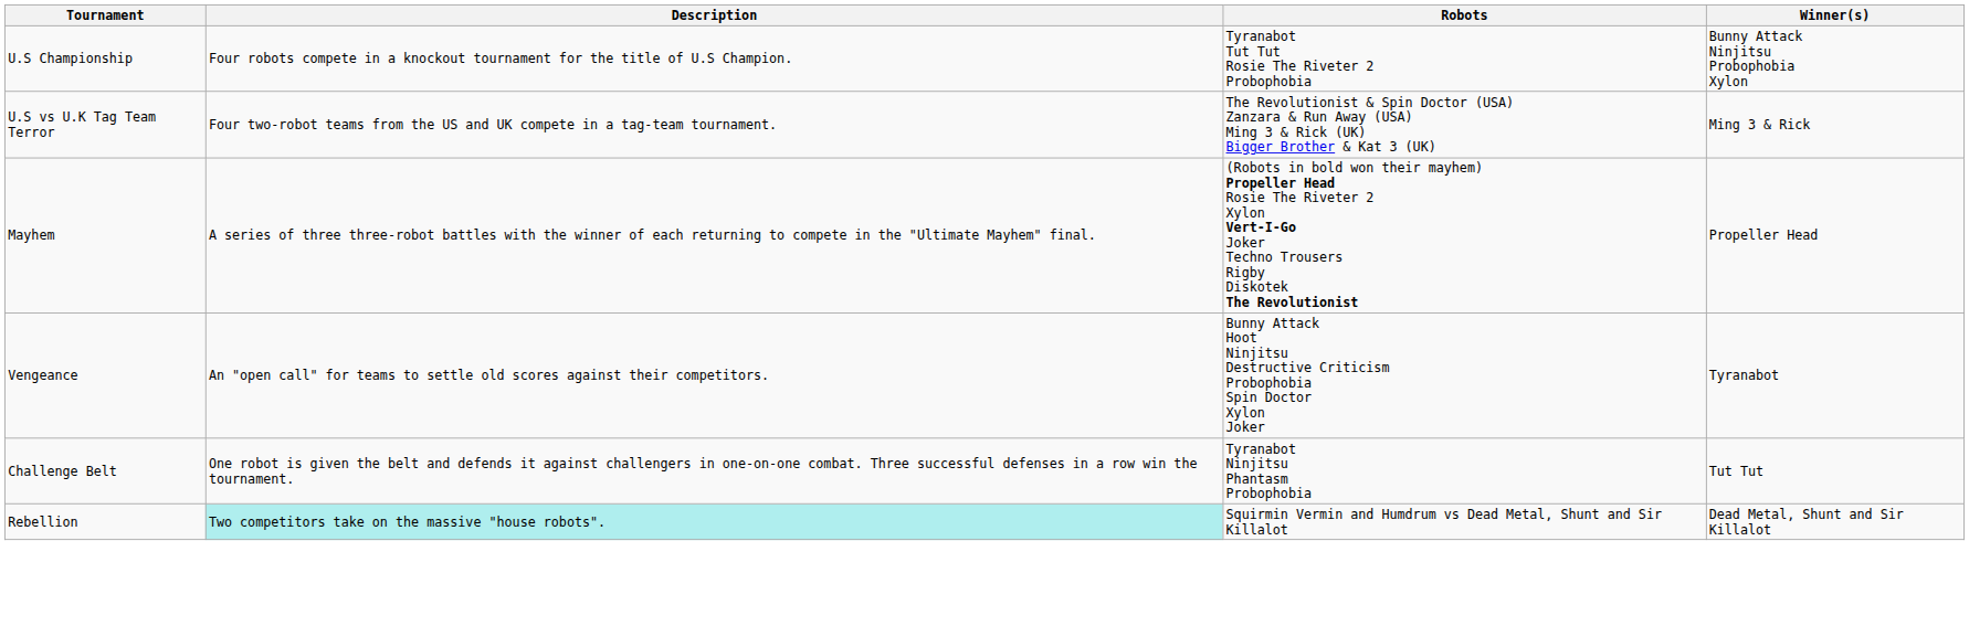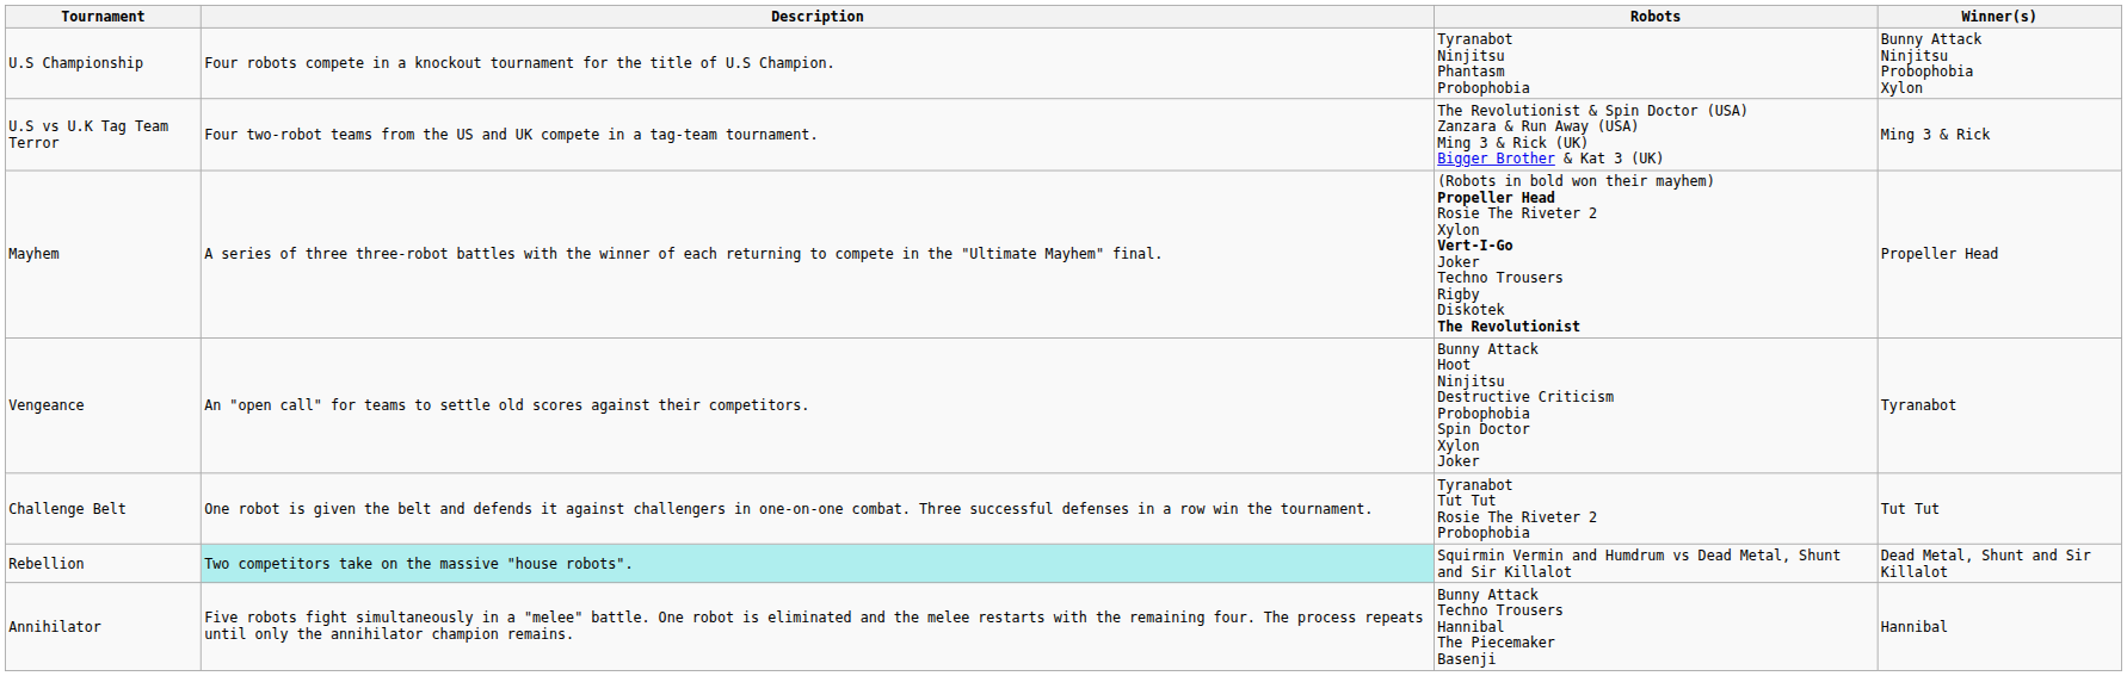U.S Championship | Robots: Tyranabot Tut Tut Rosie The Riveter 2 Probophobia -> Tyranabot Ninjitsu Phantasm Probophobia
Challenge Belt | Robots: Tyranabot Ninjitsu Phantasm Probophobia -> Tyranabot Tut Tut Rosie The Riveter 2 Probophobia
+ row: Annihilator | Five robots fight simultaneously in a "melee" battle. One robot is eliminated and the melee restarts with the remaining four. The process repeats until only the annihilator champion remains. | Bunny Attack Techno Trousers Hannibal The Piecemaker Basenji | Hannibal
